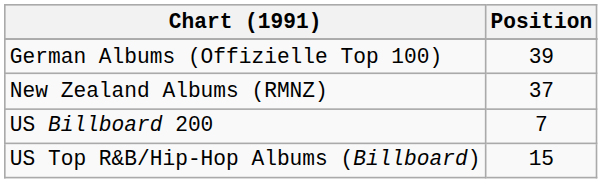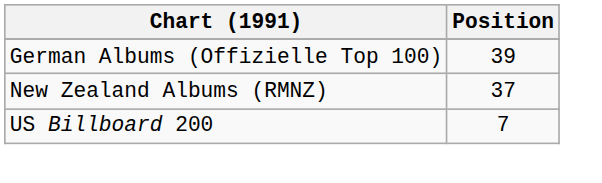- row: US Top R&B/Hip-Hop Albums (Billboard) | 15
